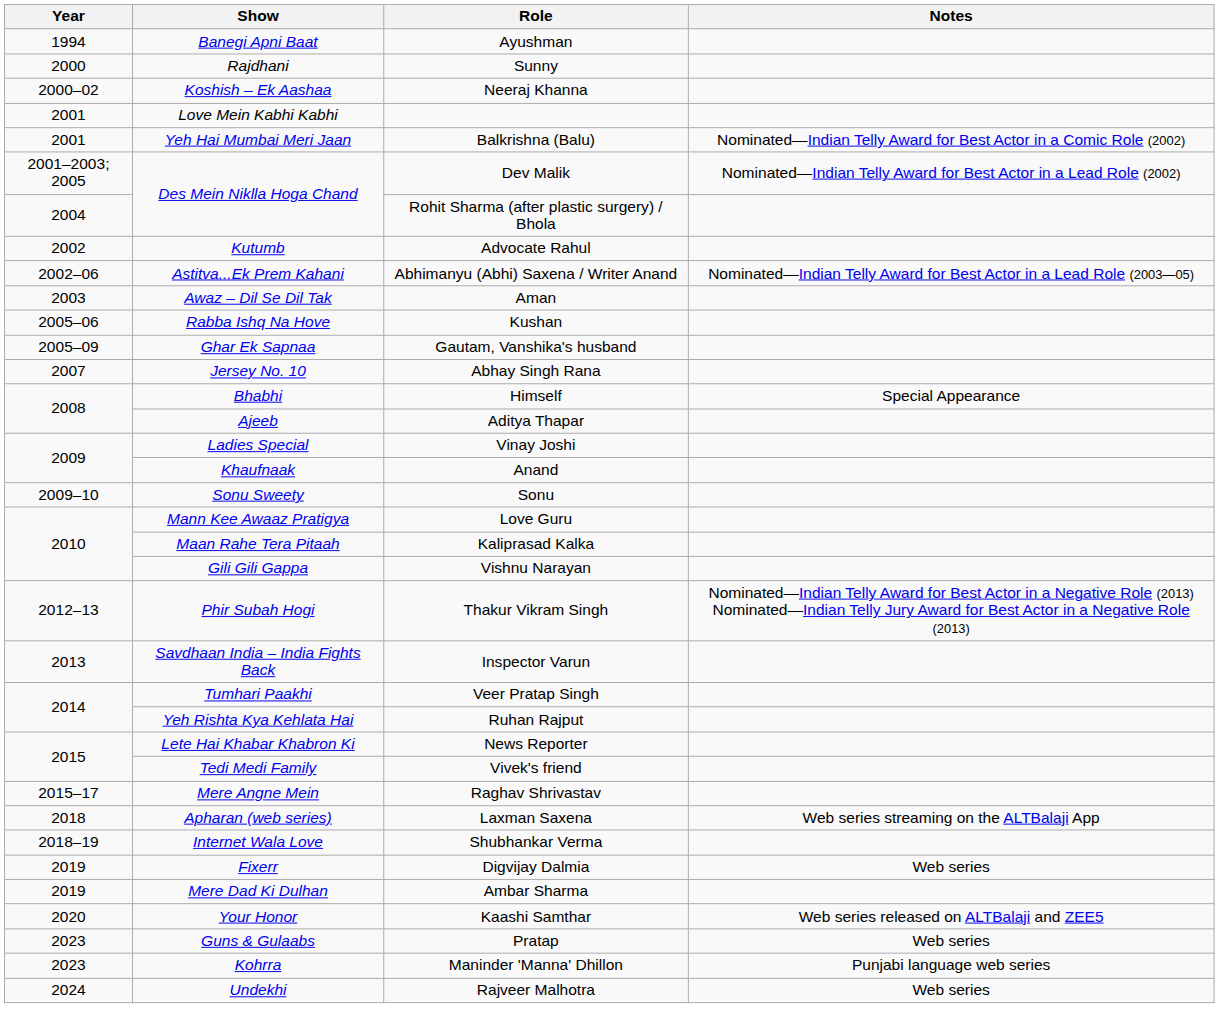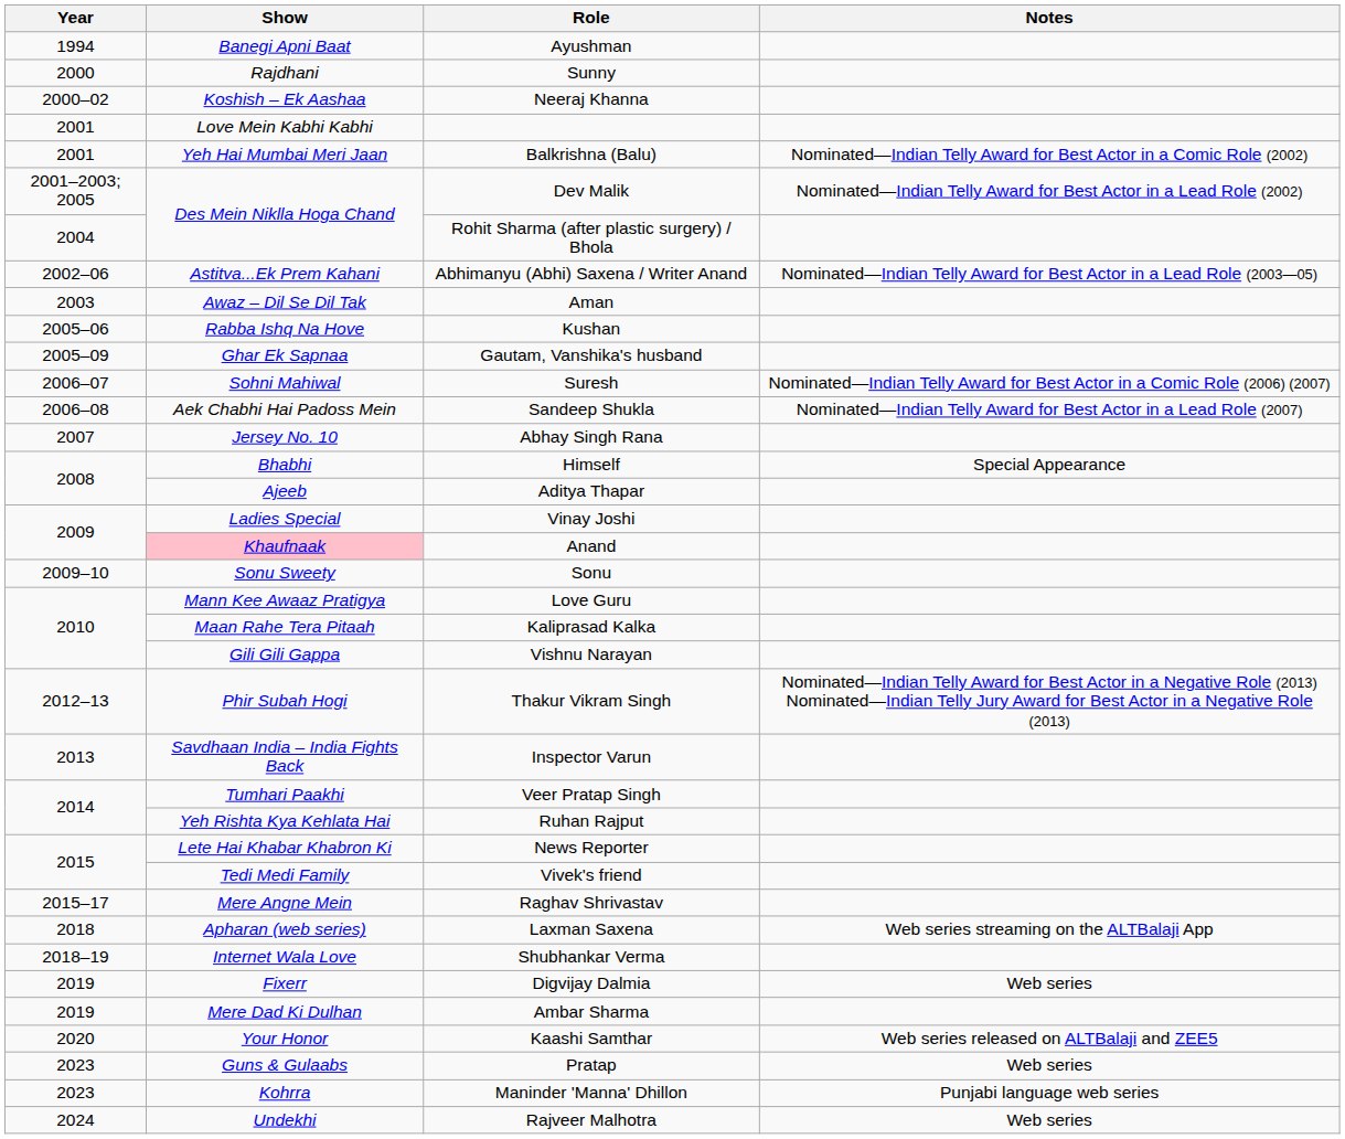- row: 2002 | Kutumb | Advocate Rahul
+ row: 2006–07 | Sohni Mahiwal | Suresh | Nominated—Indian Telly Award for Best Actor in a Comic Role (2006) (2007)
+ row: 2006–08 | Aek Chabhi Hai Padoss Mein | Sandeep Shukla | Nominated—Indian Telly Award for Best Actor in a Lead Role (2007)
Anand | Show: no background -> pink background
